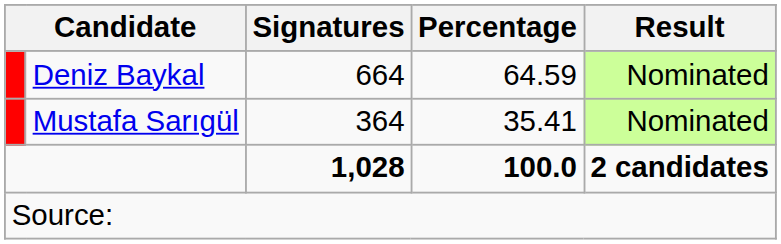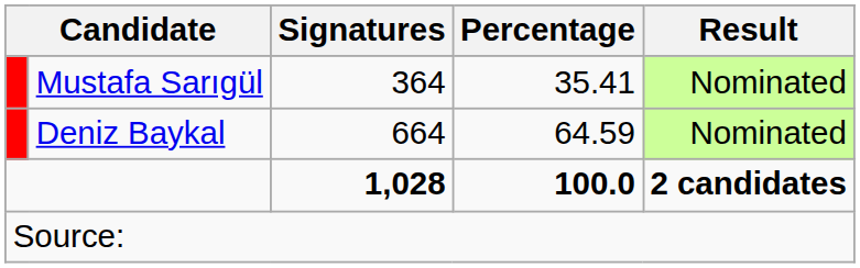rows swapped: Deniz Baykal <-> Mustafa Sarıgül
